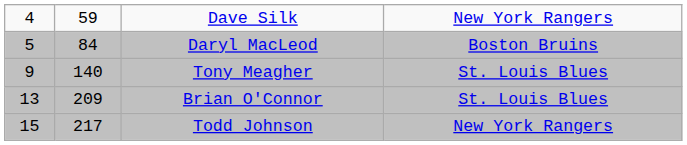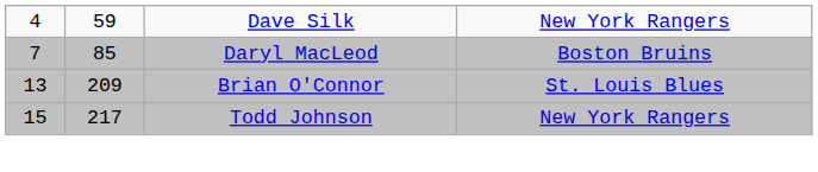Daryl MacLeod | column 1: 5 -> 7
Daryl MacLeod | column 2: 84 -> 85
- row: 9 | 140 | Tony Meagher | St. Louis Blues
